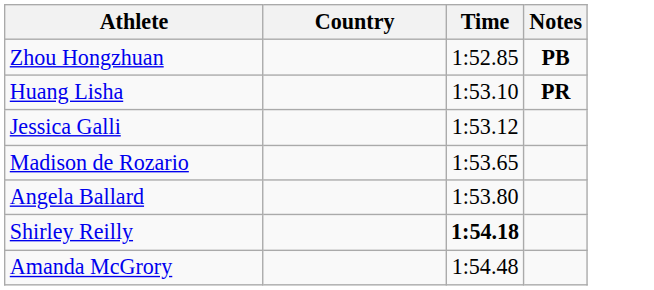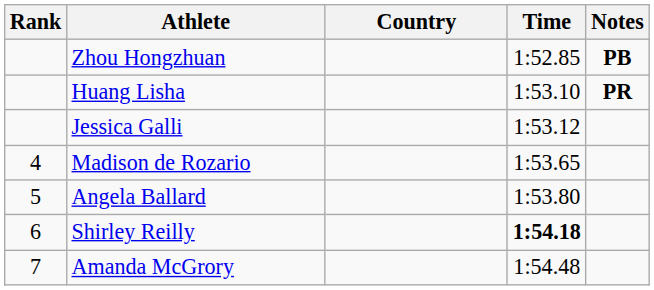+ column: Rank | 4 | 5 | 6 | 7
